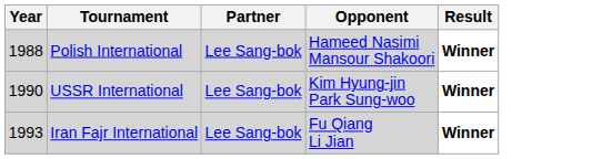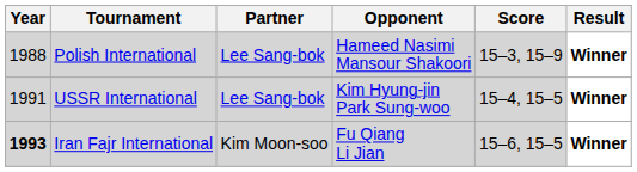+ column: Score | 15–3, 15–9 | 15–4, 15–5 | 15–6, 15–5
USSR International | Year: 1990 -> 1991
Iran Fajr International | Year: normal -> bold
Iran Fajr International | Partner: Lee Sang-bok -> Kim Moon-soo
